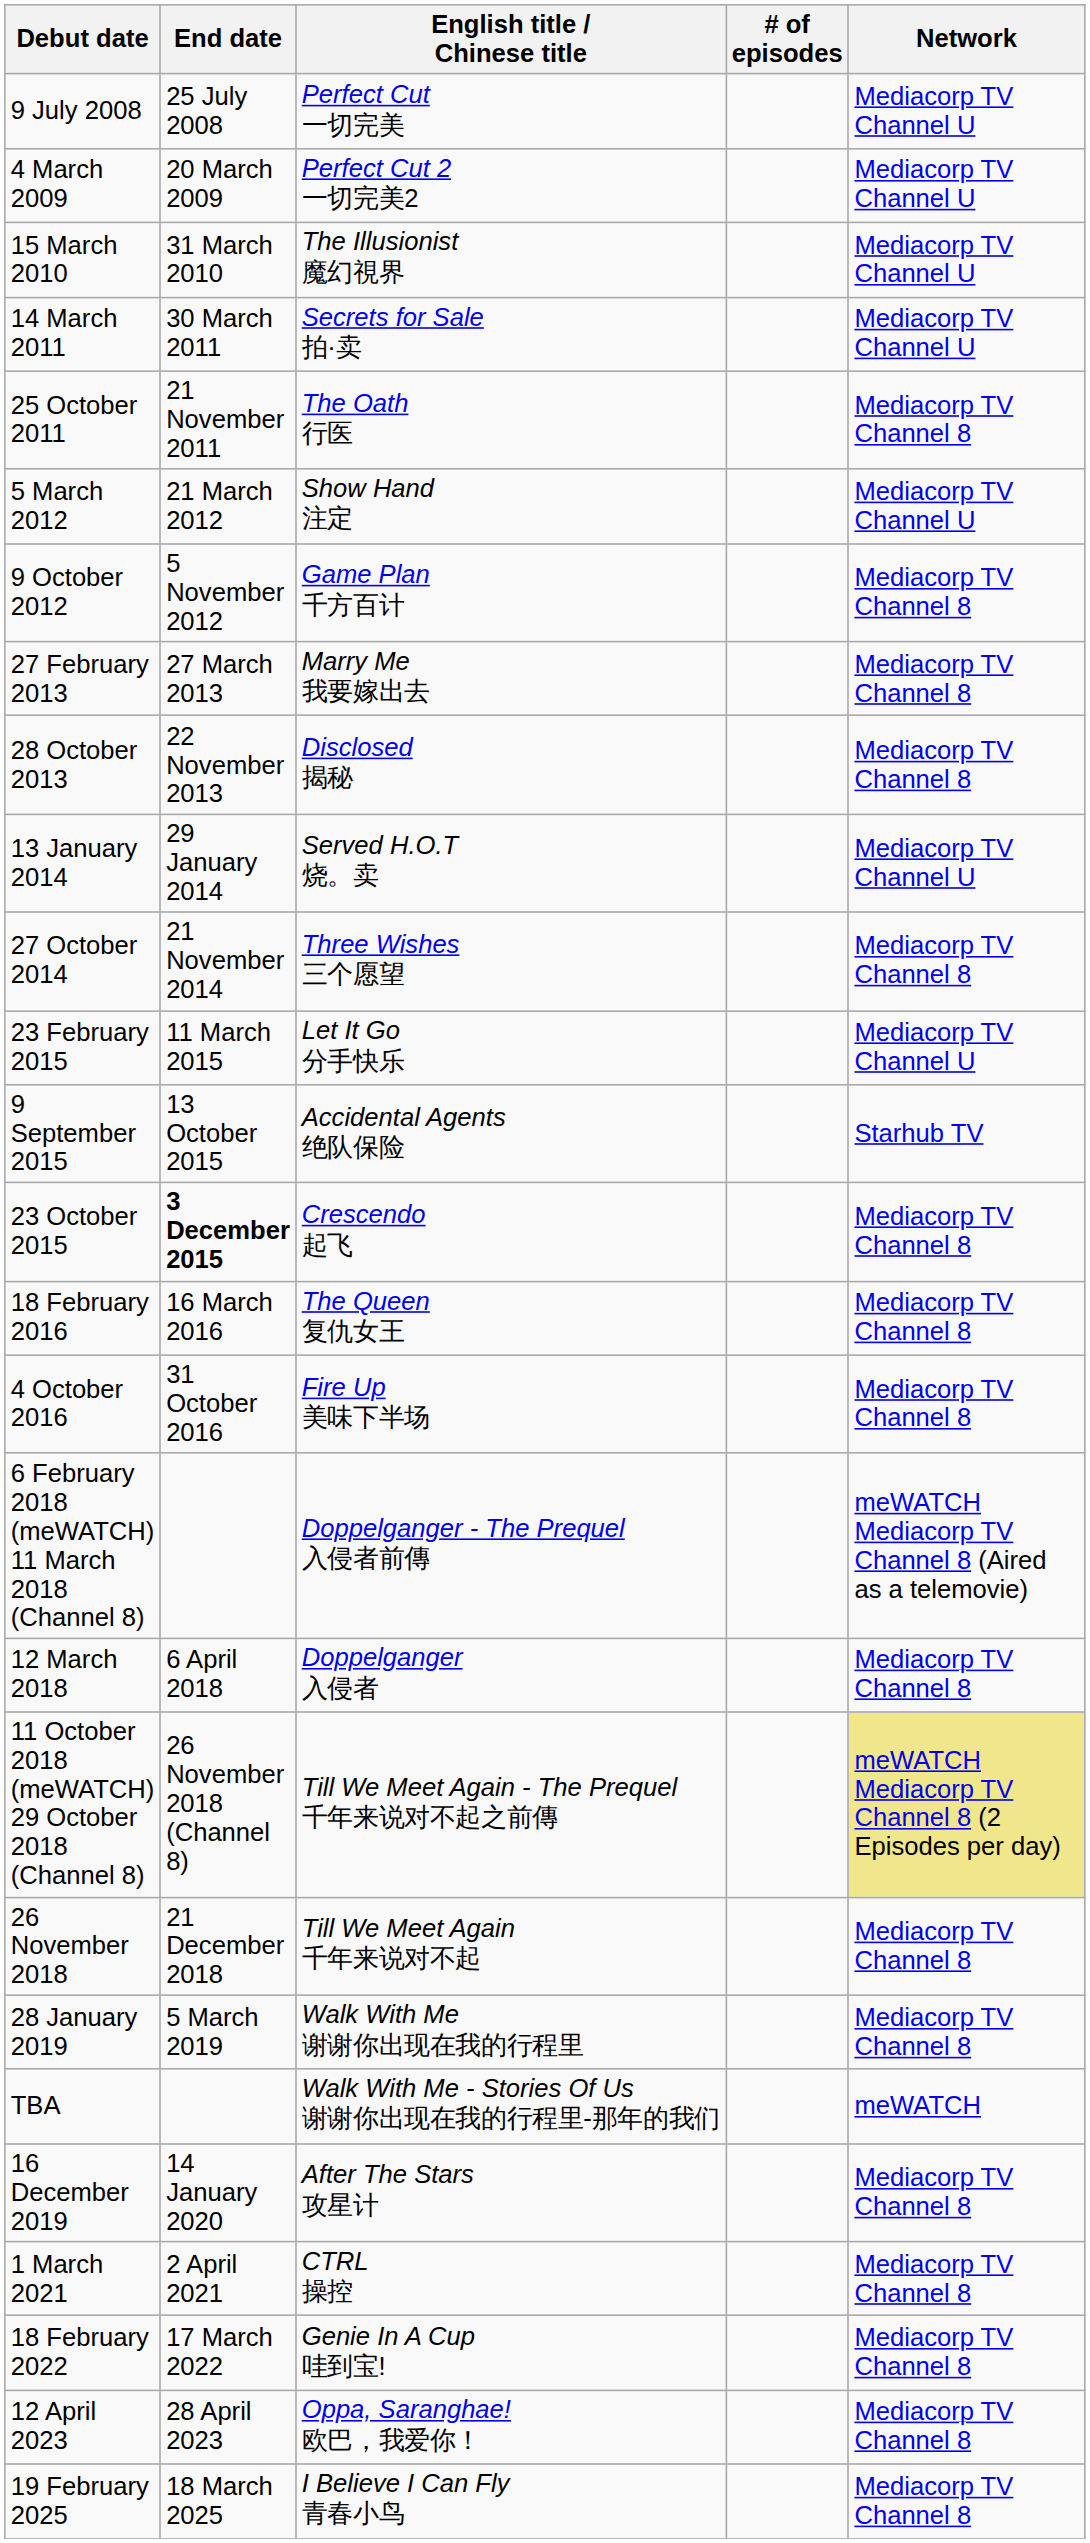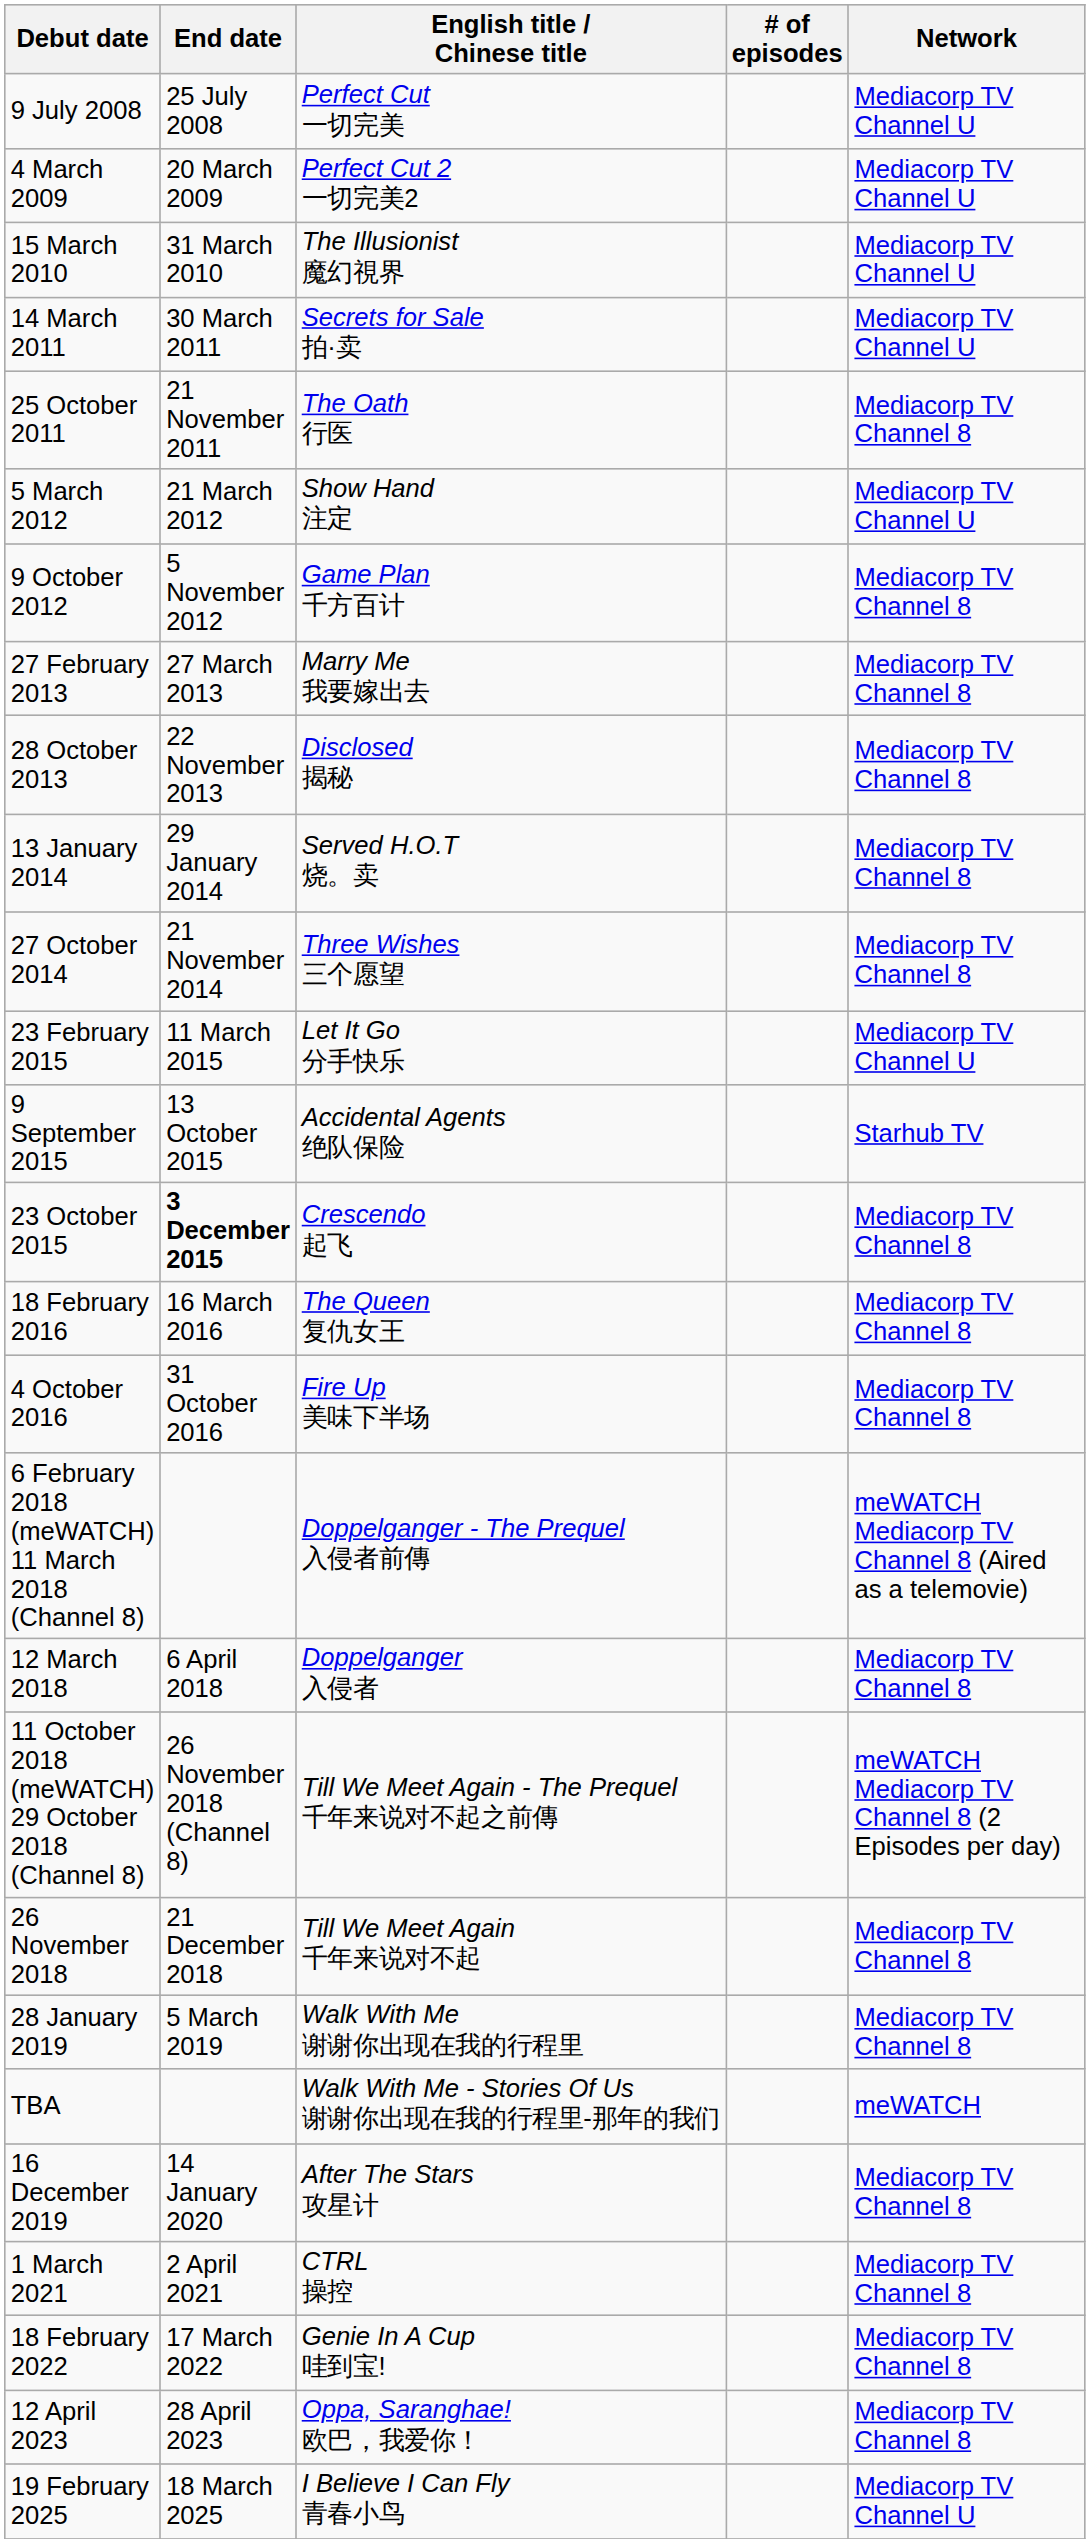13 January 2014 | Network: Mediacorp TV Channel U -> Mediacorp TV Channel 8
11 October 2018 (meWATCH) 29 October 2018 (Channel 8) | Network: khaki background -> no background
19 February 2025 | Network: Mediacorp TV Channel 8 -> Mediacorp TV Channel U
